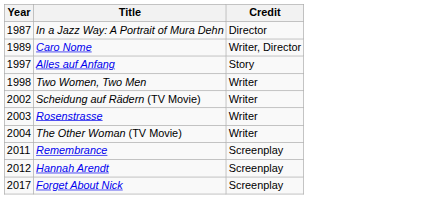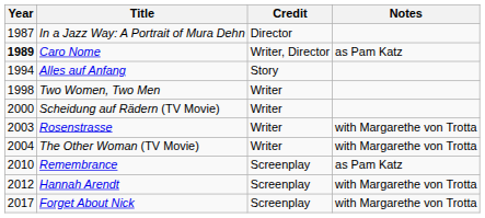+ column: Notes | as Pam Katz | with Margarethe von Trotta | with Margarethe von Trotta | as Pam Katz | with Margarethe von Trotta | with Margarethe von Trotta
Caro Nome | Year: normal -> bold
Alles auf Anfang | Year: 1997 -> 1994
Scheidung auf Rädern (TV Movie) | Year: 2002 -> 2000
Remembrance | Year: 2011 -> 2010
